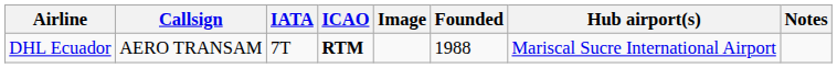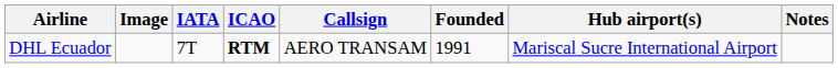columns swapped: Image <-> Callsign
DHL Ecuador | Founded: 1988 -> 1991
